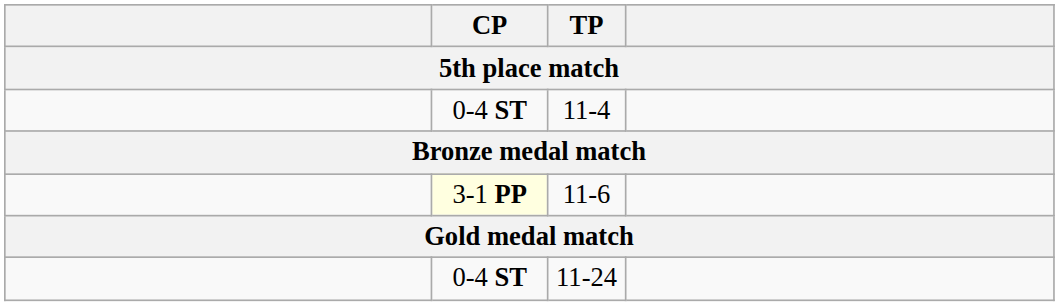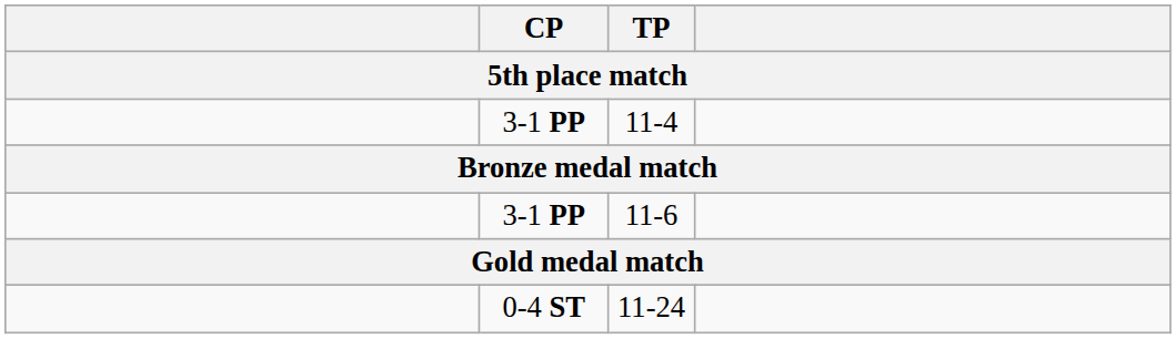11-4 | CP: 0-4 ST -> 3-1 PP
11-6 | CP: lightyellow background -> no background
